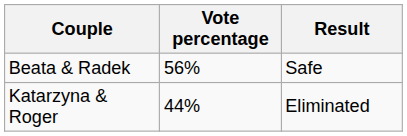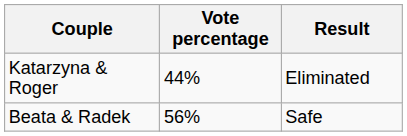rows swapped: Katarzyna & Roger <-> Beata & Radek
